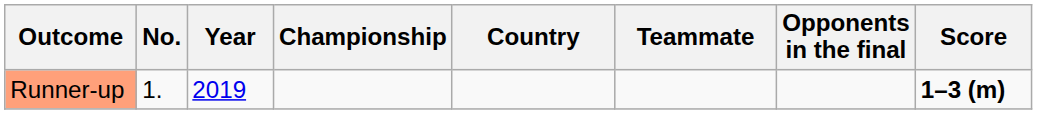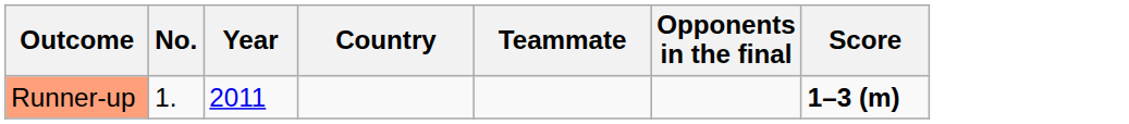- column: Championship
Runner-up | Year: 2019 -> 2011
